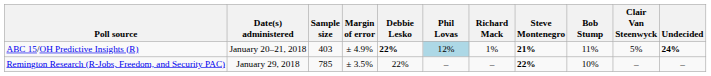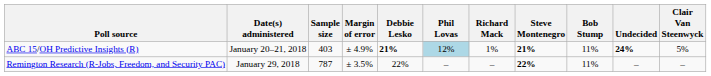columns swapped: Clair Van Steenwyck <-> Undecided
ABC 15/OH Predictive Insights (R) | Debbie Lesko: 22% -> 21%
Remington Research (R-Jobs, Freedom, and Security PAC) | Sample size: 785 -> 787
Remington Research (R-Jobs, Freedom, and Security PAC) | Bob Stump: 10% -> 11%
